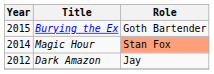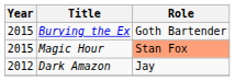Magic Hour | Year: 2014 -> 2015
